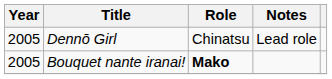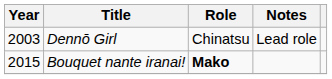Dennō Girl | Year: 2005 -> 2003
Bouquet nante iranai! | Year: 2005 -> 2015
